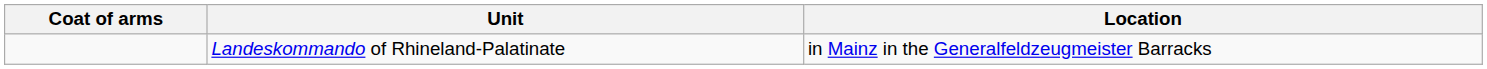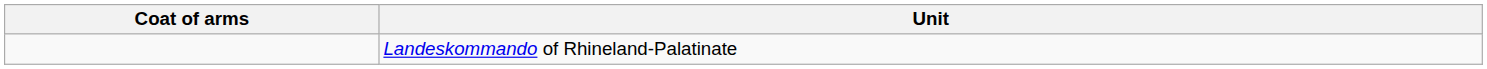- column: Location | in Mainz in the Generalfeldzeugmeister Barracks
